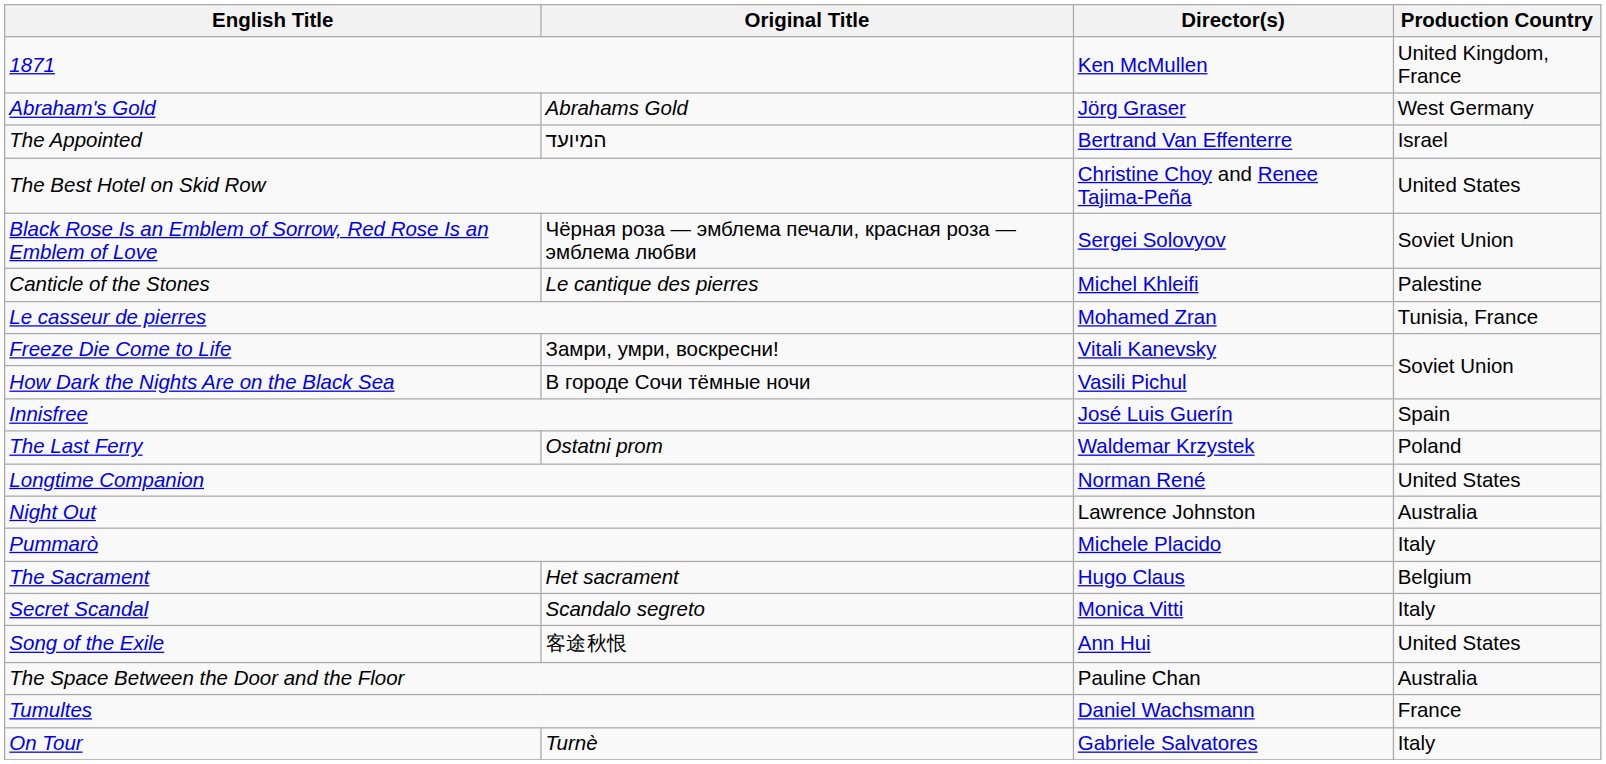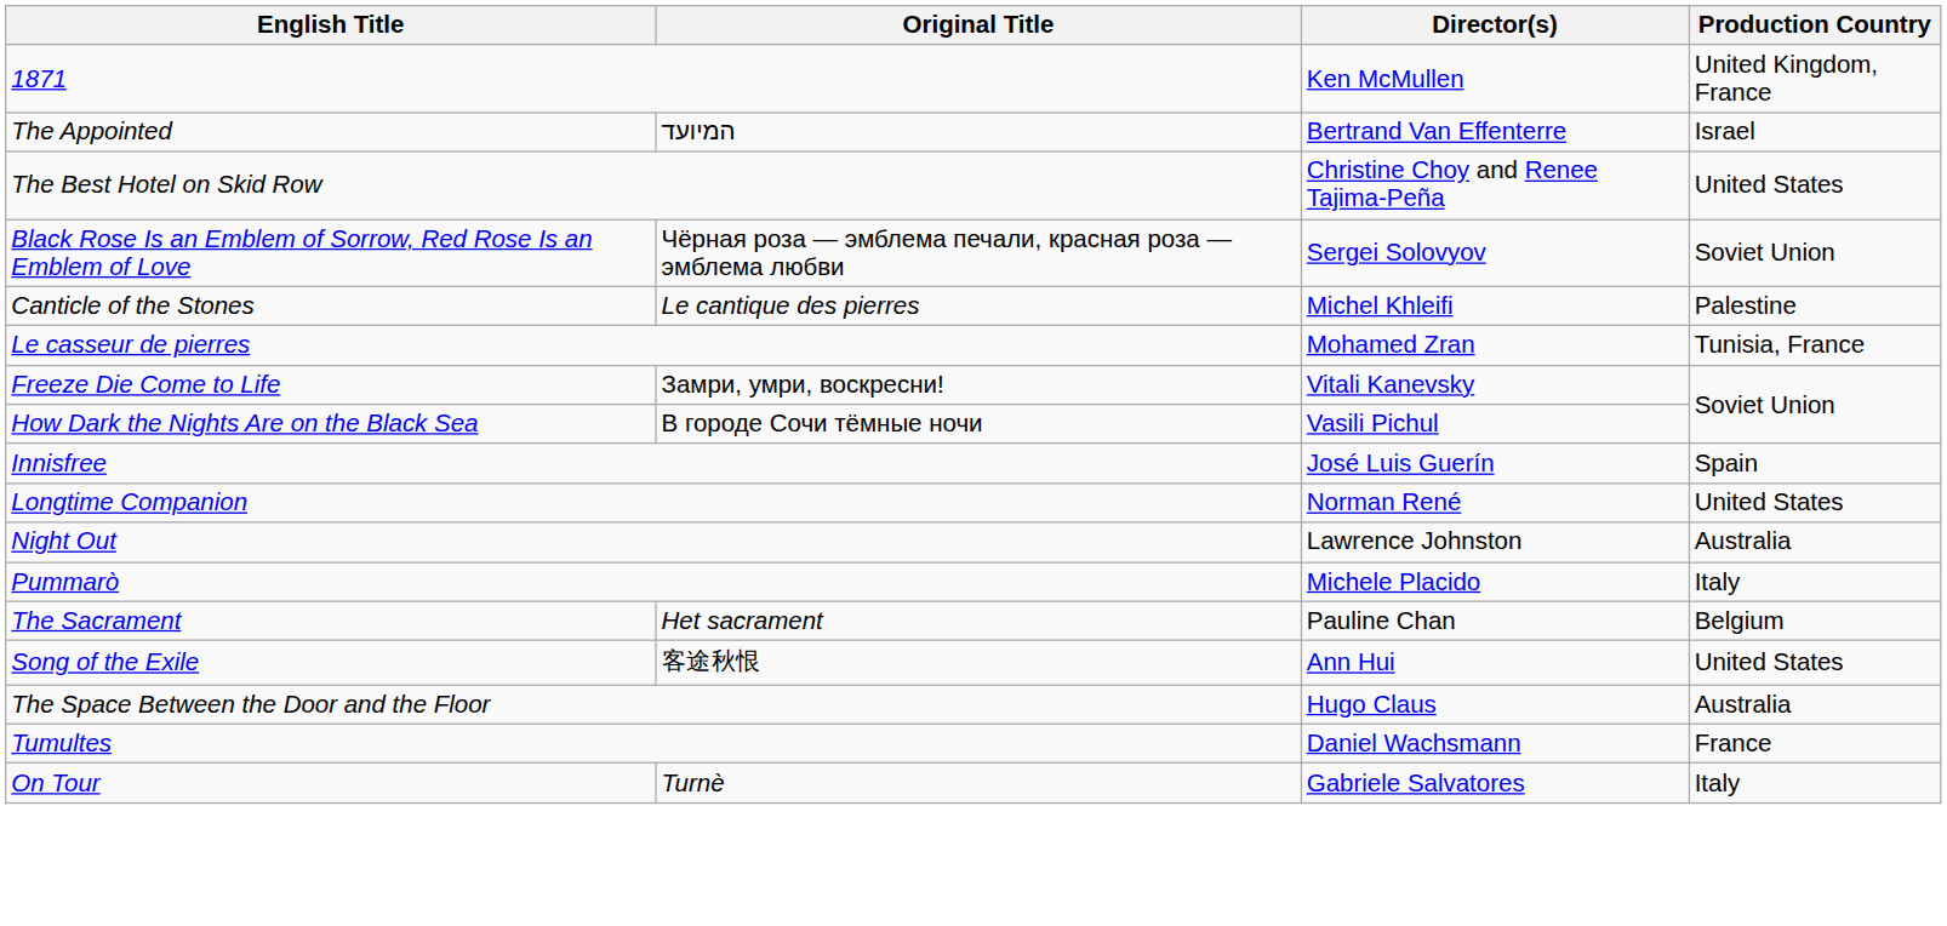- row: Abraham's Gold | Abrahams Gold | Jörg Graser | West Germany
- row: The Last Ferry | Ostatni prom | Waldemar Krzystek | Poland
The Sacrament | Director(s): Hugo Claus -> Pauline Chan
- row: Secret Scandal | Scandalo segreto | Monica Vitti | Italy
The Space Between the Door and the Floor | Director(s): Pauline Chan -> Hugo Claus
